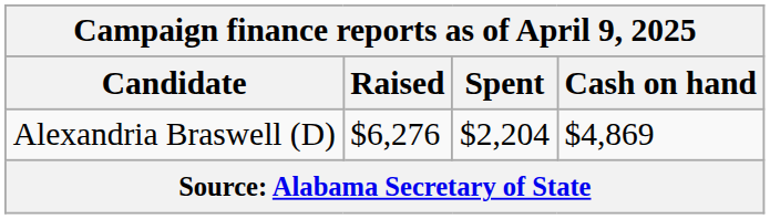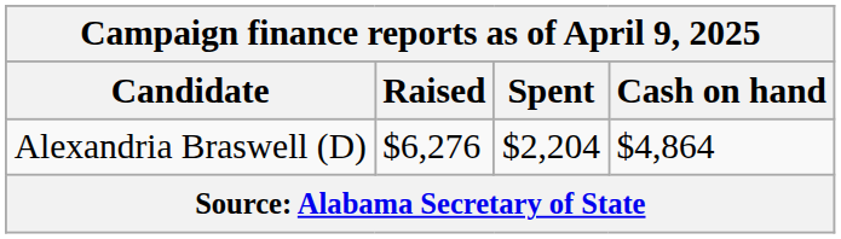Alexandria Braswell (D) | Cash on hand: $4,869 -> $4,864
